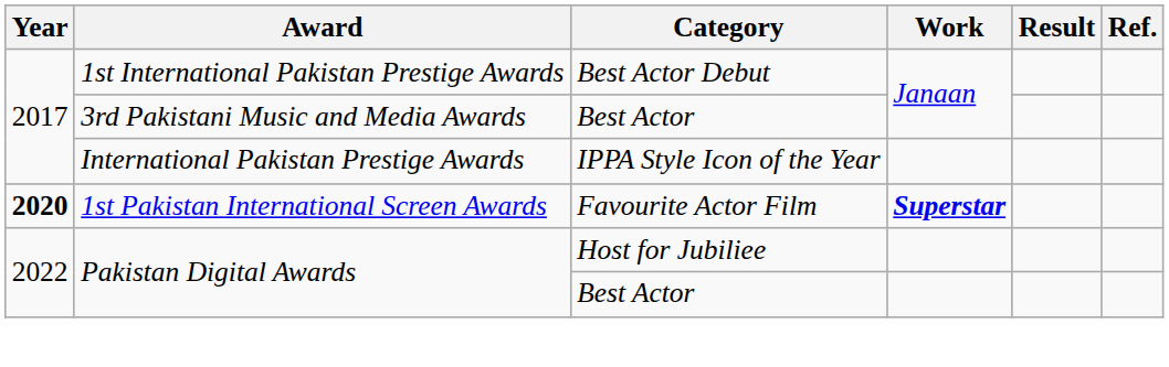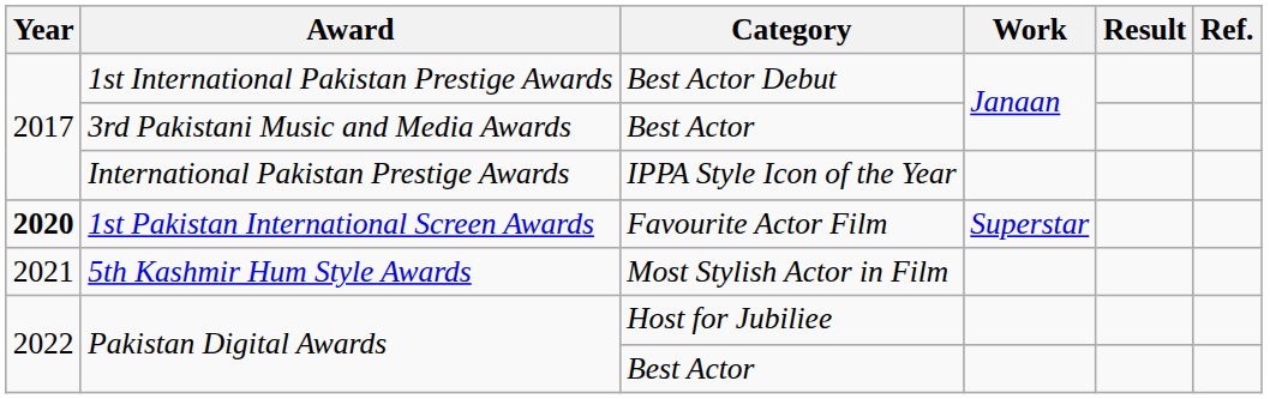1st Pakistan International Screen Awards | Work: bold -> normal
+ row: 2021 | 5th Kashmir Hum Style Awards | Most Stylish Actor in Film
